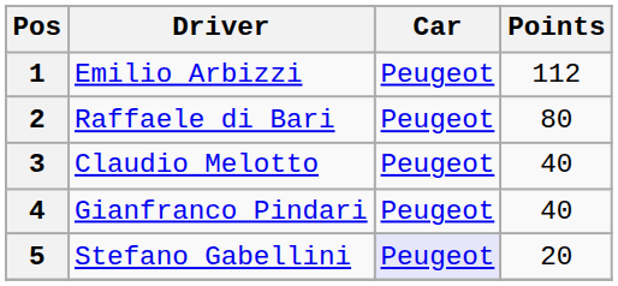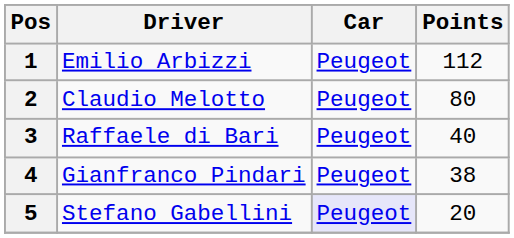2 | Driver: Raffaele di Bari -> Claudio Melotto
3 | Driver: Claudio Melotto -> Raffaele di Bari
4 | Points: 40 -> 38
